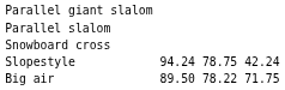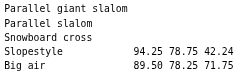Slopestyle | column 3: 94.24 -> 94.25
Big air | column 5: 78.22 -> 78.25
